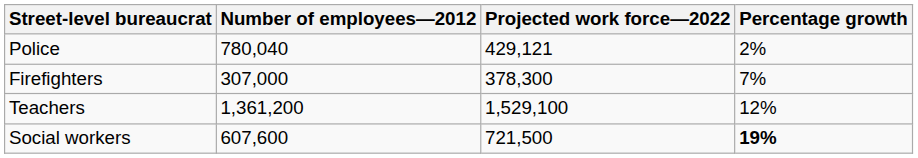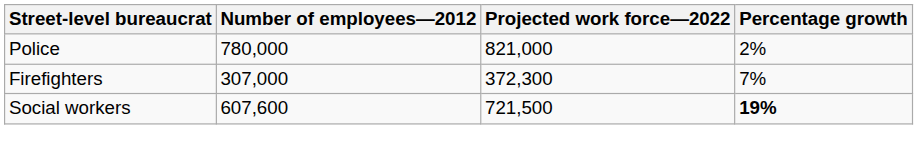Police | Number of employees—2012: 780,040 -> 780,000
Police | Projected work force—2022: 429,121 -> 821,000
Firefighters | Projected work force—2022: 378,300 -> 372,300
- row: Teachers | 1,361,200 | 1,529,100 | 12%
